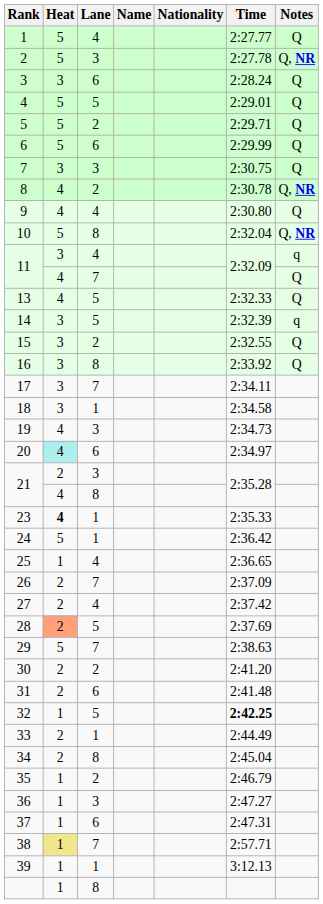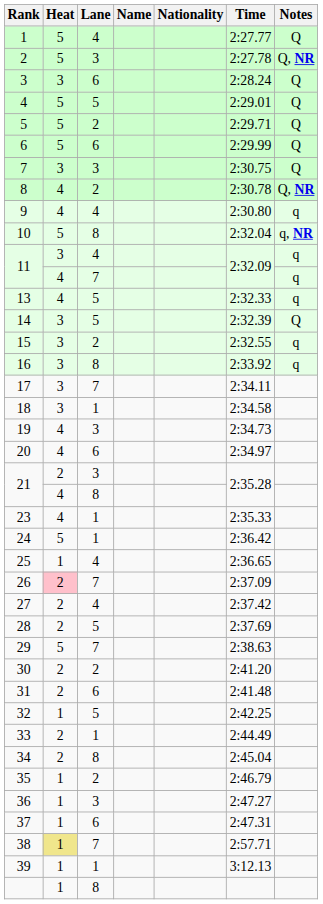9 | Notes: Q -> q
10 | Notes: Q, NR -> q, NR
11 / 7 | Notes: Q -> q
13 | Notes: Q -> q
14 | Notes: q -> Q
15 | Notes: Q -> q
16 | Notes: Q -> q
20 | Heat: paleturquoise background -> no background
23 | Heat: bold -> normal
26 | Heat: no background -> pink background
28 | Heat: lightsalmon background -> no background
32 | Time: bold -> normal
